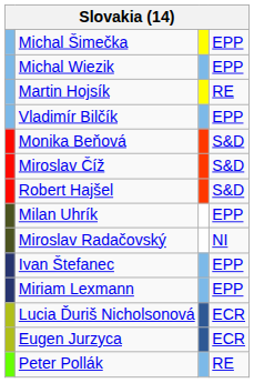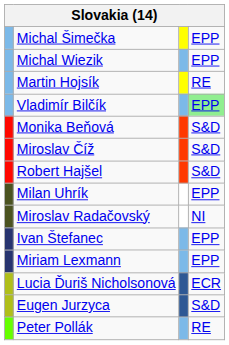Vladimír Bilčík | column 4: no background -> lightgreen background
Eugen Jurzyca | column 4: ECR -> S&D
